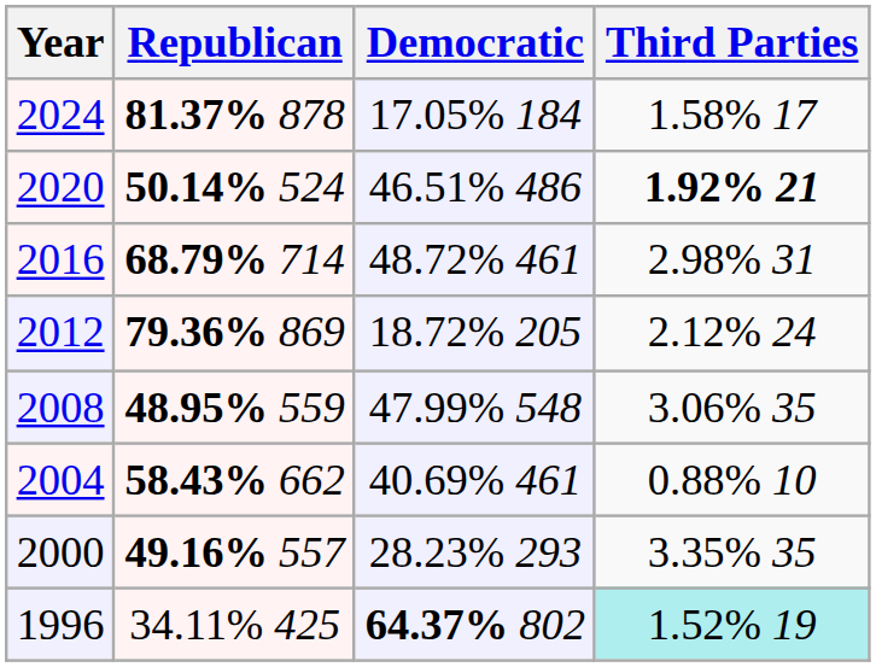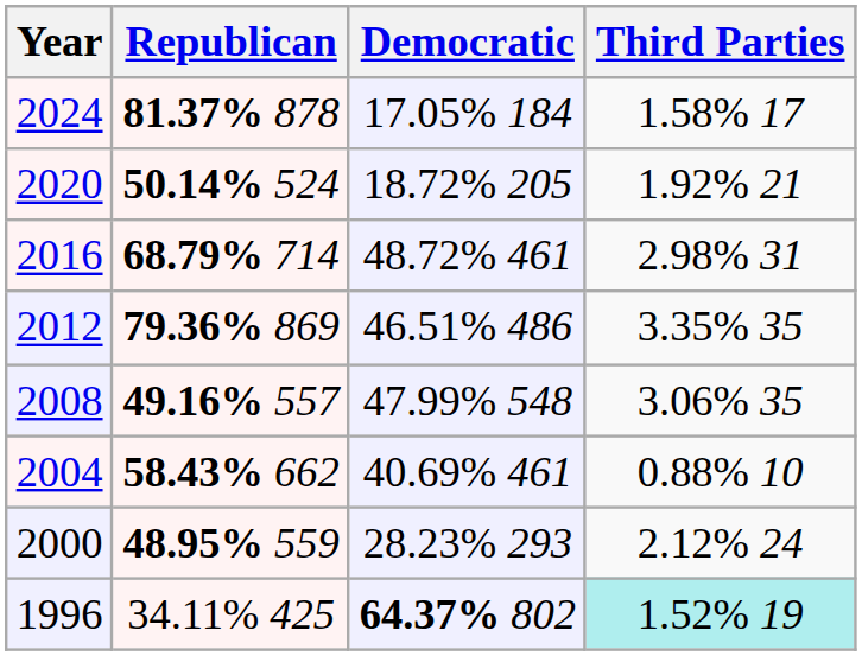2020 | Democratic: 46.51% 486 -> 18.72% 205
2020 | Third Parties: bold -> normal
2012 | Democratic: 18.72% 205 -> 46.51% 486
2012 | Third Parties: 2.12% 24 -> 3.35% 35
2008 | Republican: 48.95% 559 -> 49.16% 557
2000 | Republican: 49.16% 557 -> 48.95% 559
2000 | Third Parties: 3.35% 35 -> 2.12% 24
